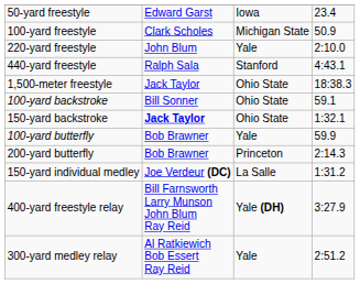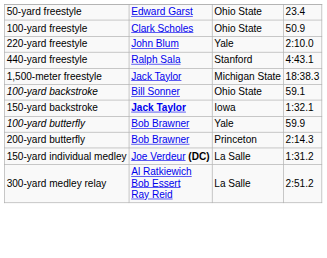50-yard freestyle | column 3: Iowa -> Ohio State
100-yard freestyle | column 3: Michigan State -> Ohio State
1,500-meter freestyle | column 3: Ohio State -> Michigan State
150-yard backstroke | column 3: Ohio State -> Iowa
- row: 400-yard freestyle relay | Bill Farnsworth Larry Munson John Blum Ray Reid | Yale (DH) | 3:27.9
300-yard medley relay | column 3: Yale -> La Salle
